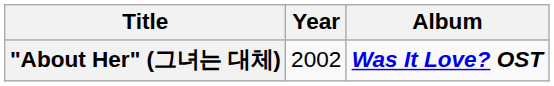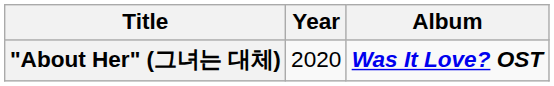"About Her" (그녀는 대체) | Year: 2002 -> 2020
